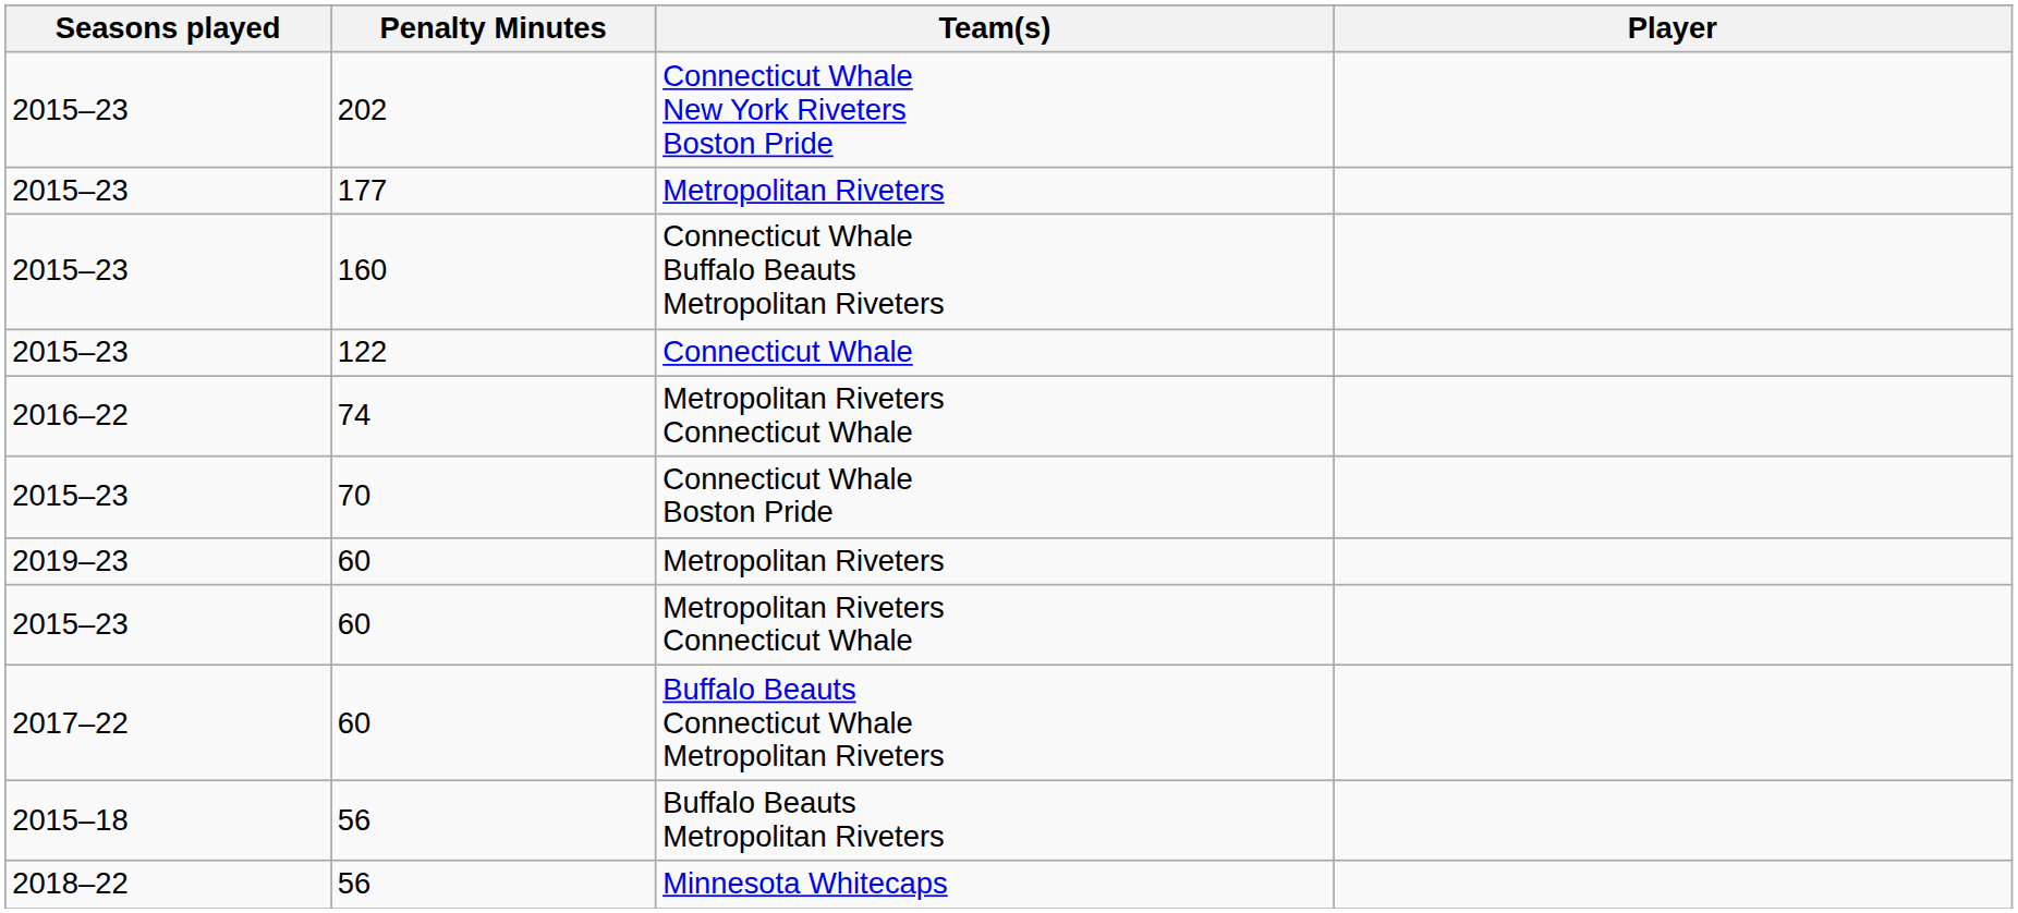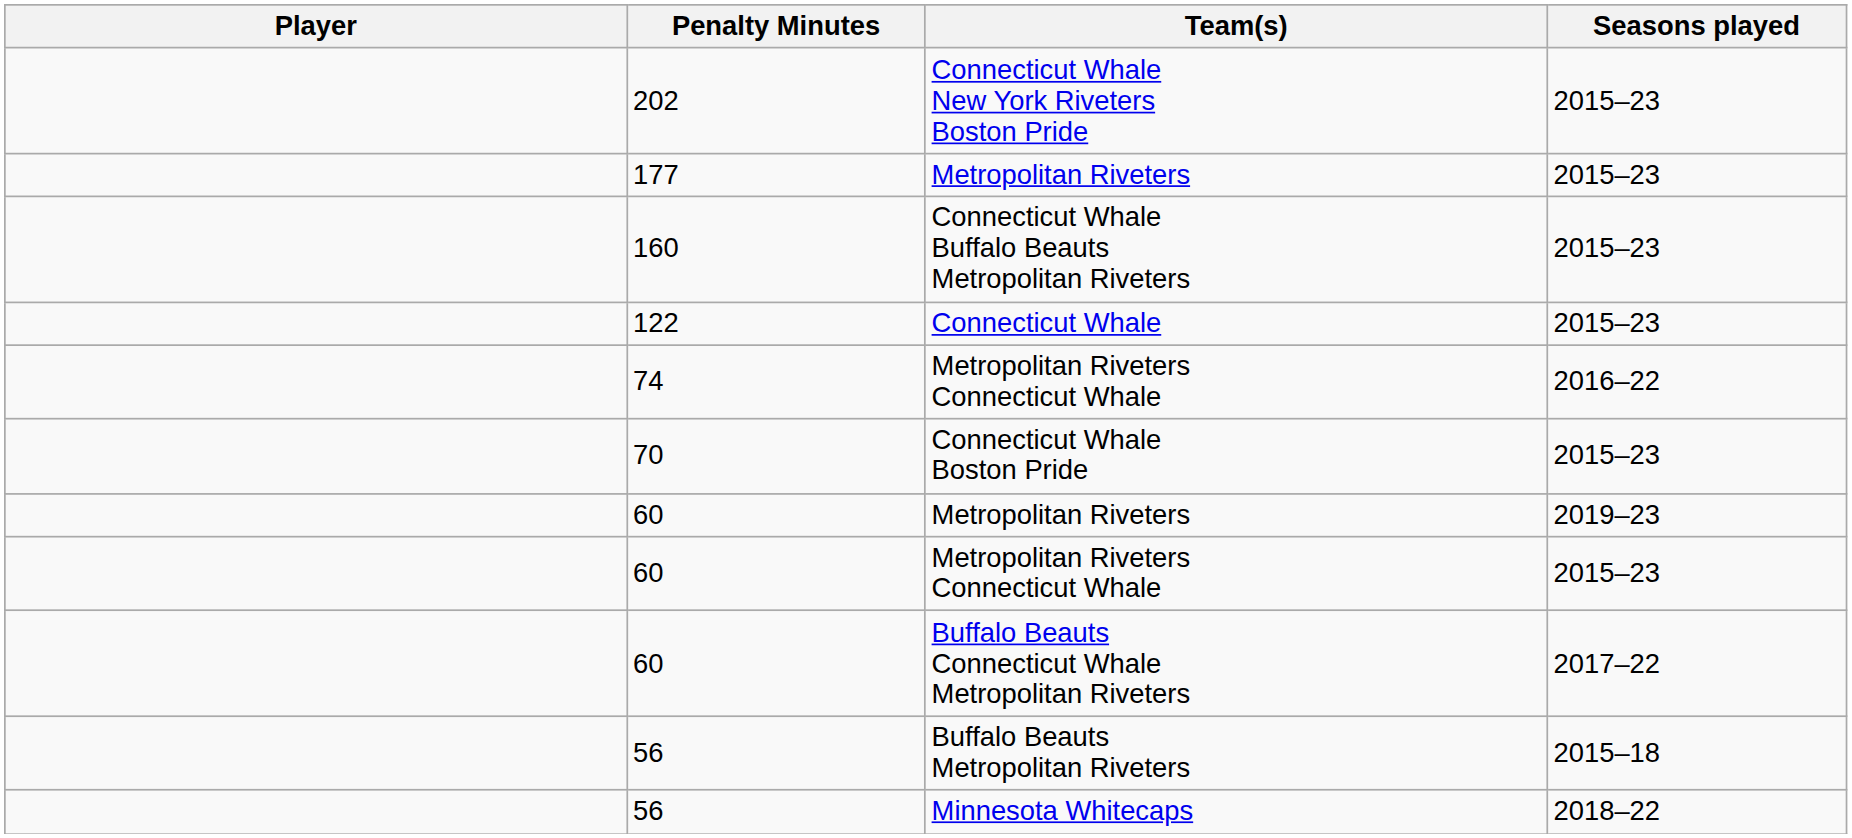columns swapped: Player <-> Seasons played
